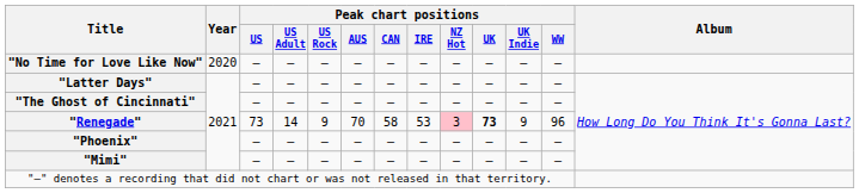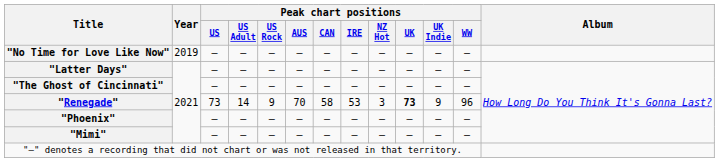"No Time for Love Like Now" | Year: 2020 -> 2019
"Renegade" | Peak chart positions / NZ Hot: pink background -> no background
